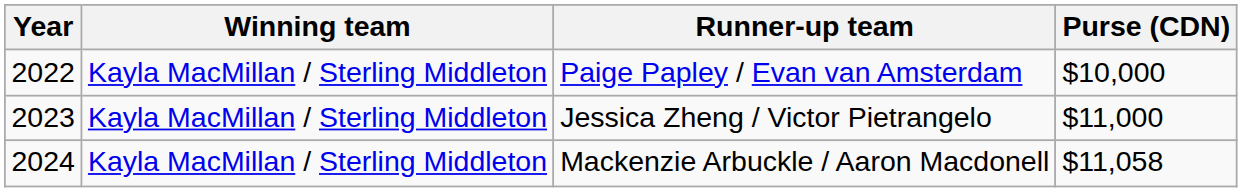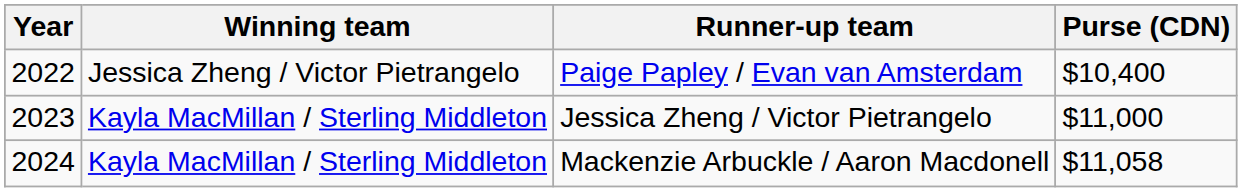Paige Papley / Evan van Amsterdam | Winning team: Kayla MacMillan / Sterling Middleton -> Jessica Zheng / Victor Pietrangelo
Paige Papley / Evan van Amsterdam | Purse (CDN): $10,000 -> $10,400
